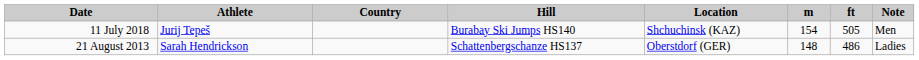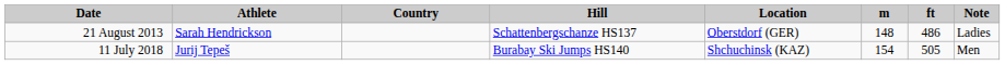rows swapped: 21 August 2013 <-> 11 July 2018
